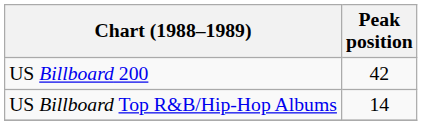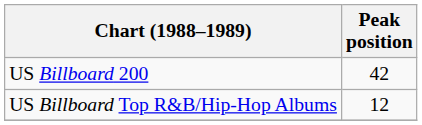US Billboard Top R&B/Hip-Hop Albums | Peak position: 14 -> 12
